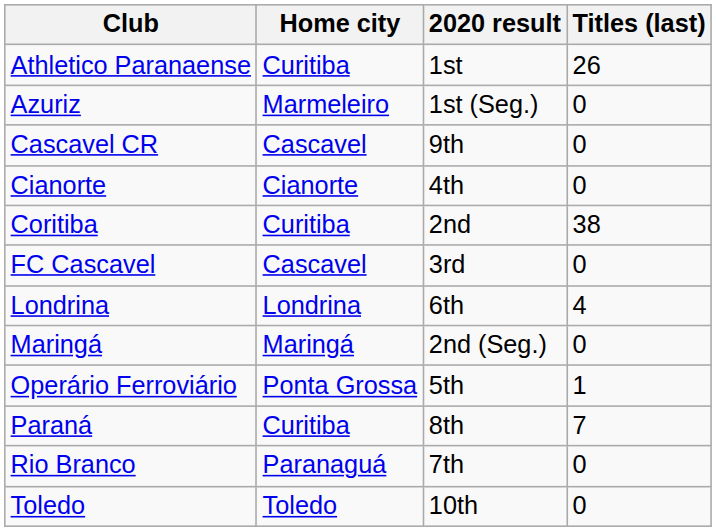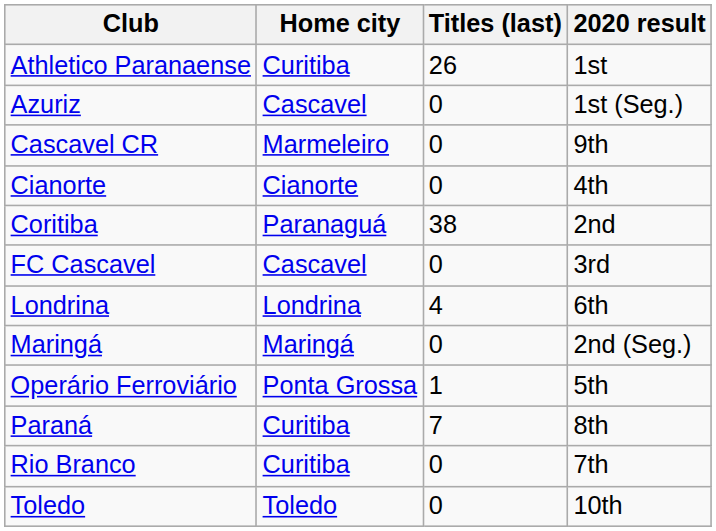columns swapped: 2020 result <-> Titles (last)
Azuriz | Home city: Marmeleiro -> Cascavel
Cascavel CR | Home city: Cascavel -> Marmeleiro
Coritiba | Home city: Curitiba -> Paranaguá
Rio Branco | Home city: Paranaguá -> Curitiba
